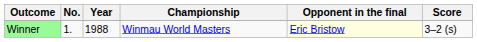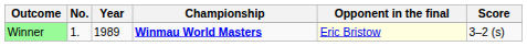Winner | Year: 1988 -> 1989
Winner | Championship: normal -> bold
